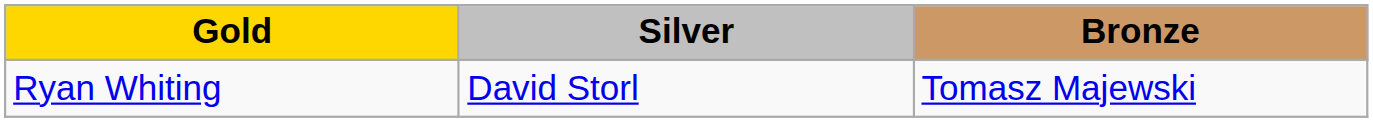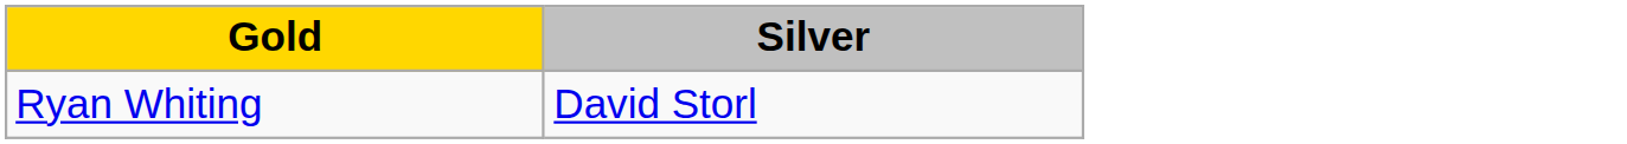- column: Bronze | Tomasz Majewski
